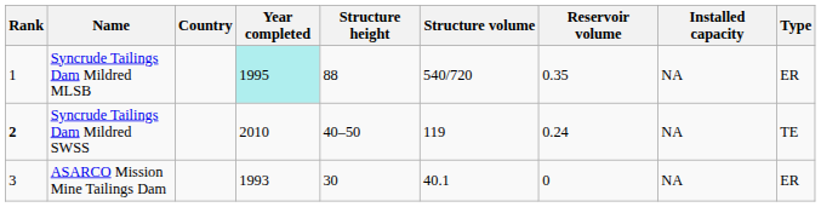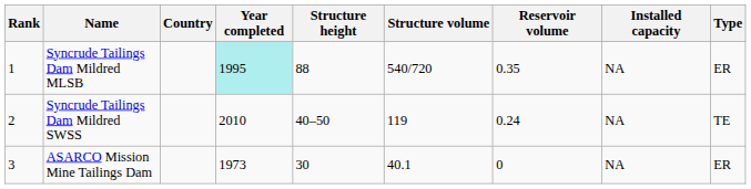Syncrude Tailings Dam Mildred SWSS | Rank: bold -> normal
ASARCO Mission Mine Tailings Dam | Year completed: 1993 -> 1973
